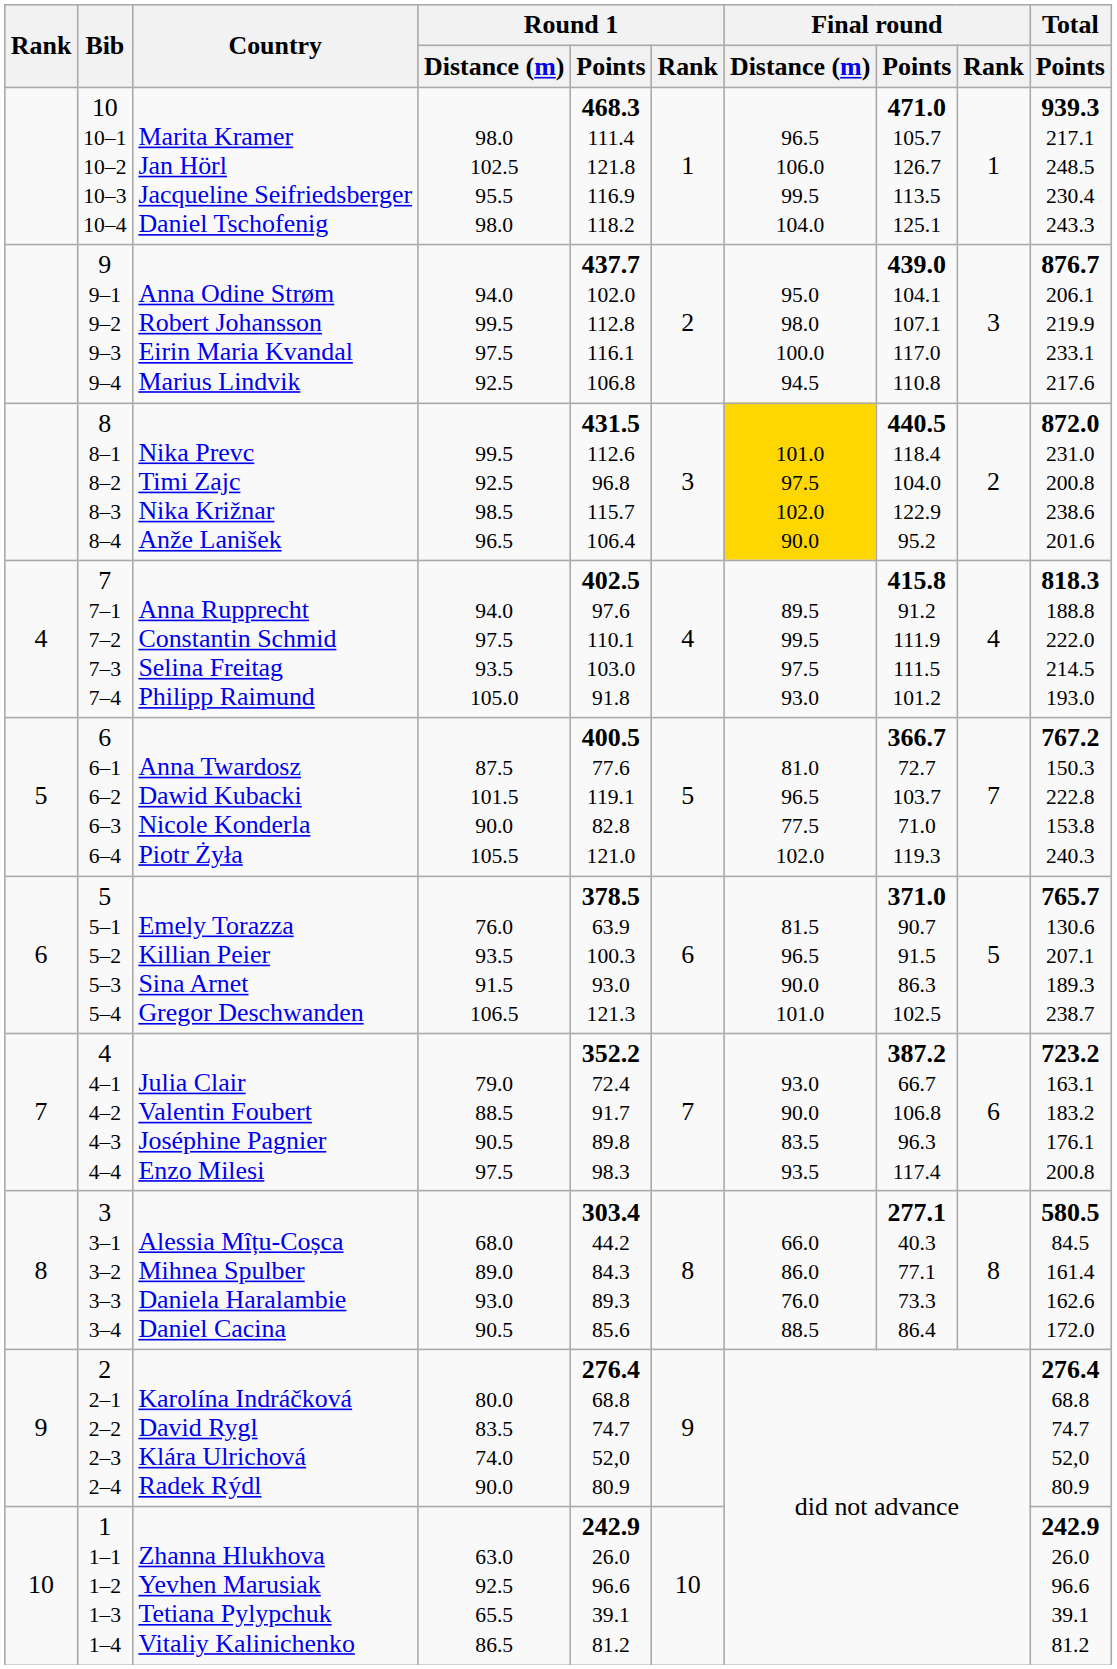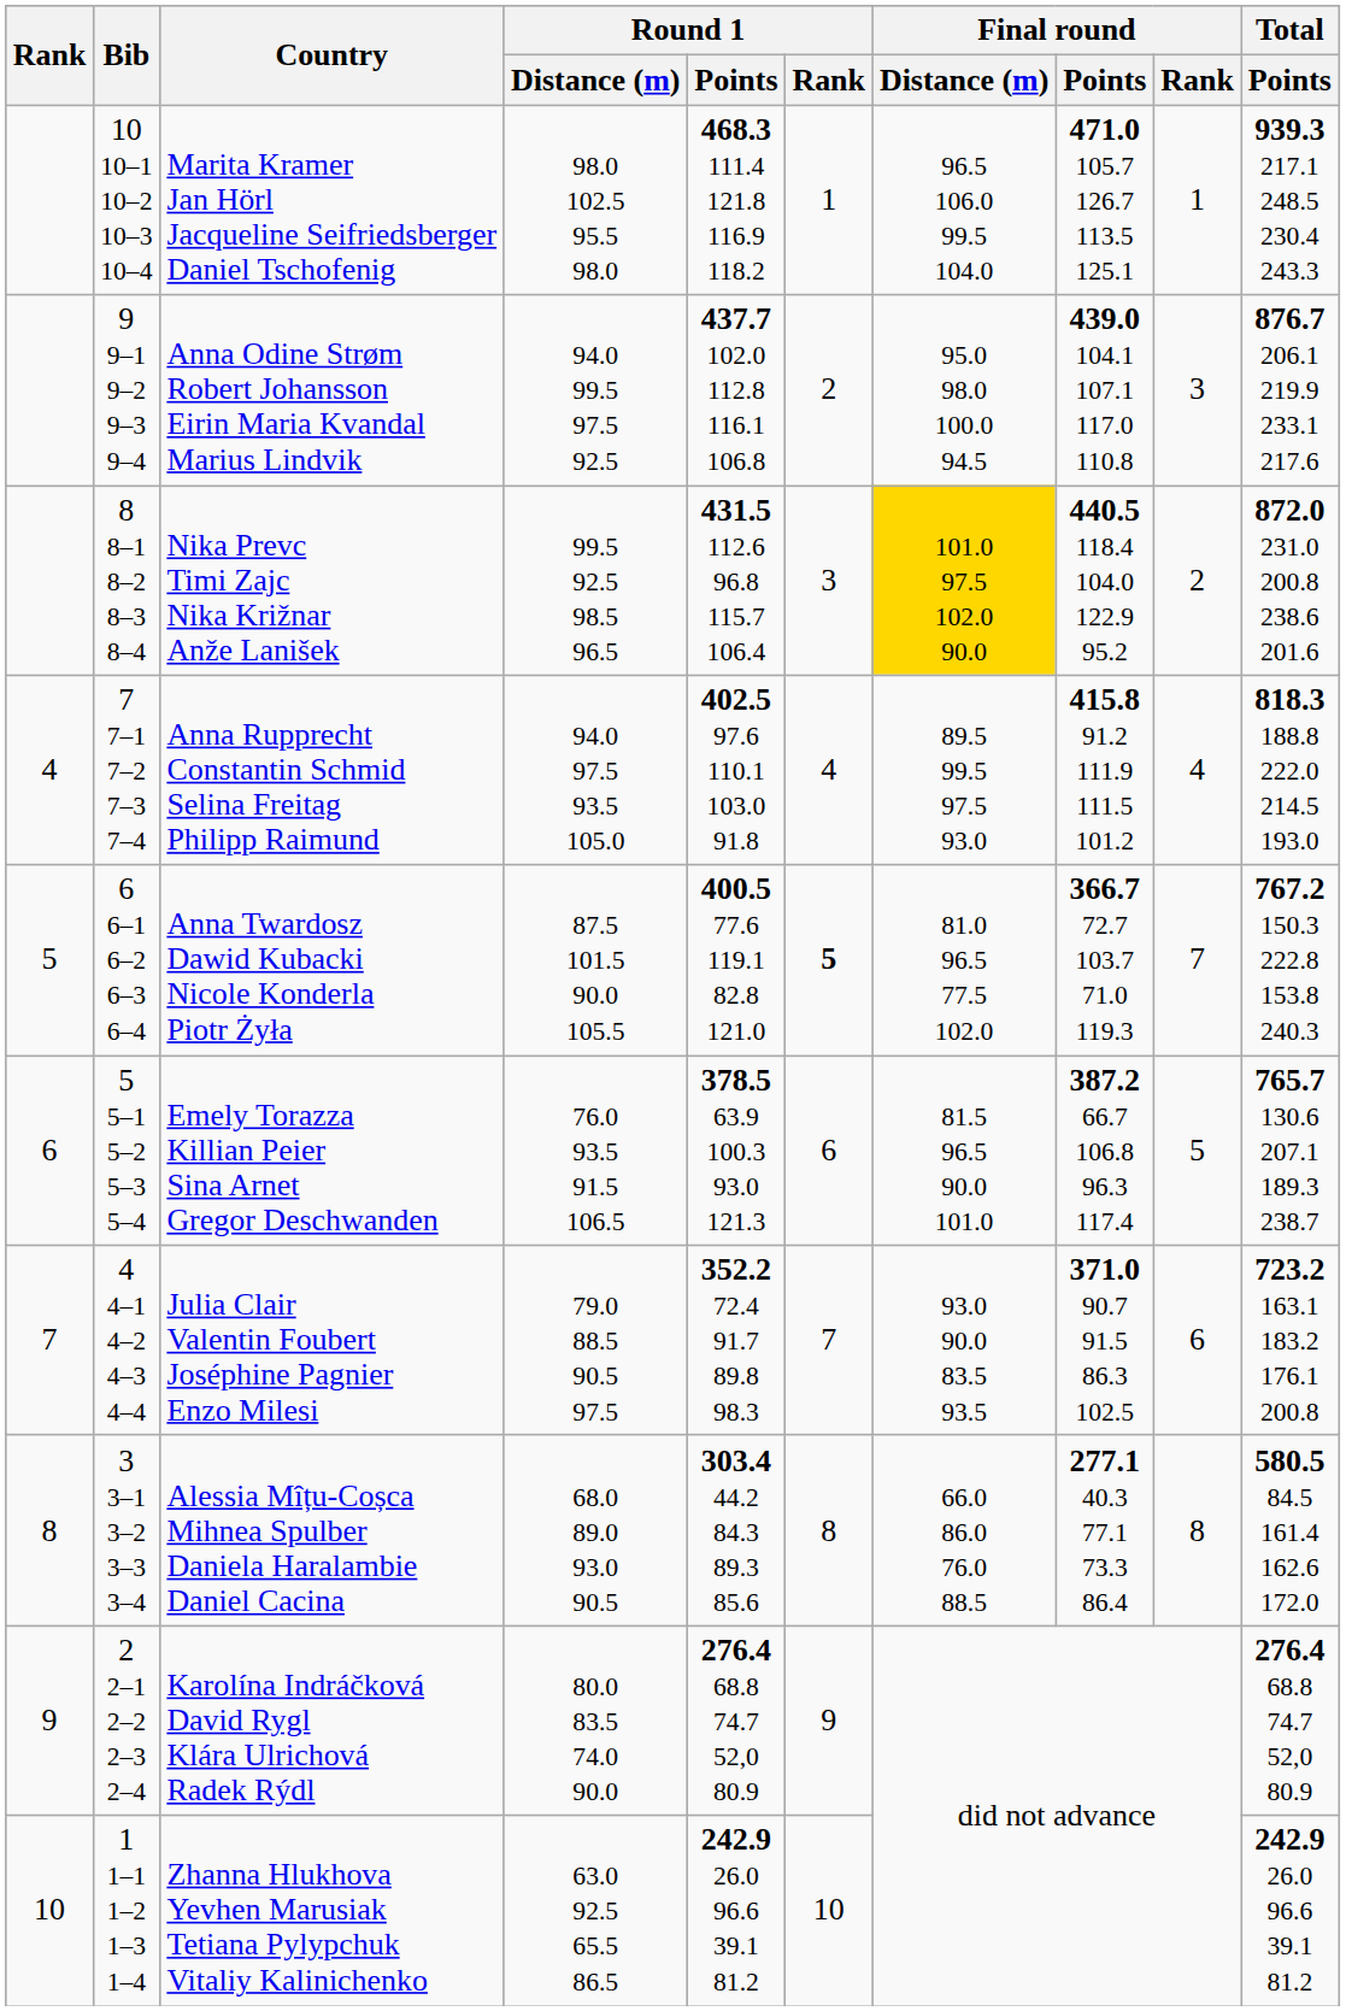Anna Twardosz Dawid Kubacki Nicole Konderla Piotr Żyła | Round 1 / Rank: normal -> bold
Emely Torazza Killian Peier Sina Arnet Gregor Deschwanden | Final round / Points: 371.0 90.7 91.5 86.3 102.5 -> 387.2 66.7 106.8 96.3 117.4
Julia Clair Valentin Foubert Joséphine Pagnier Enzo Milesi | Final round / Points: 387.2 66.7 106.8 96.3 117.4 -> 371.0 90.7 91.5 86.3 102.5
